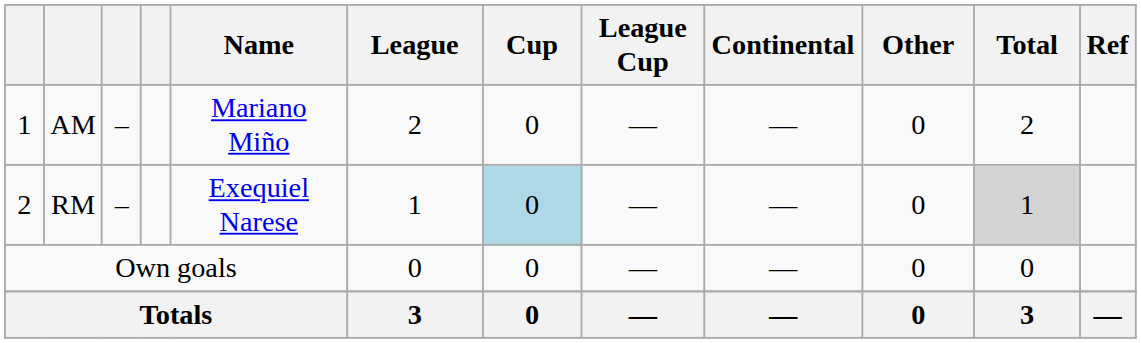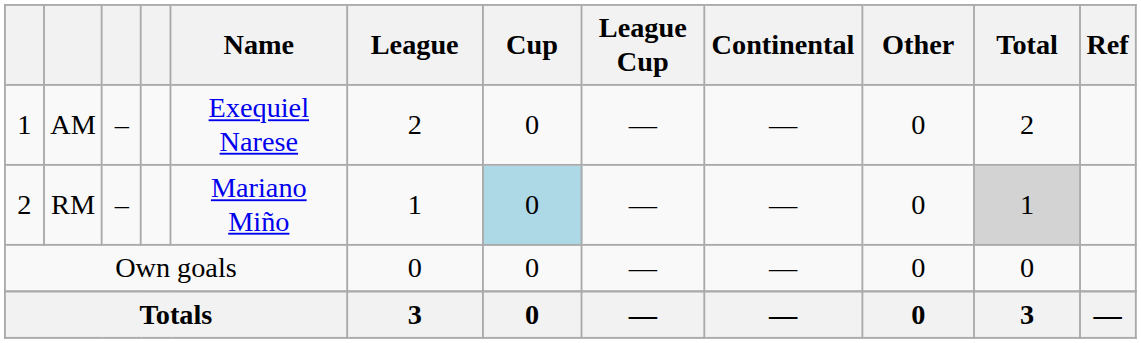AM | Name: Mariano Miño -> Exequiel Narese
RM | Name: Exequiel Narese -> Mariano Miño
